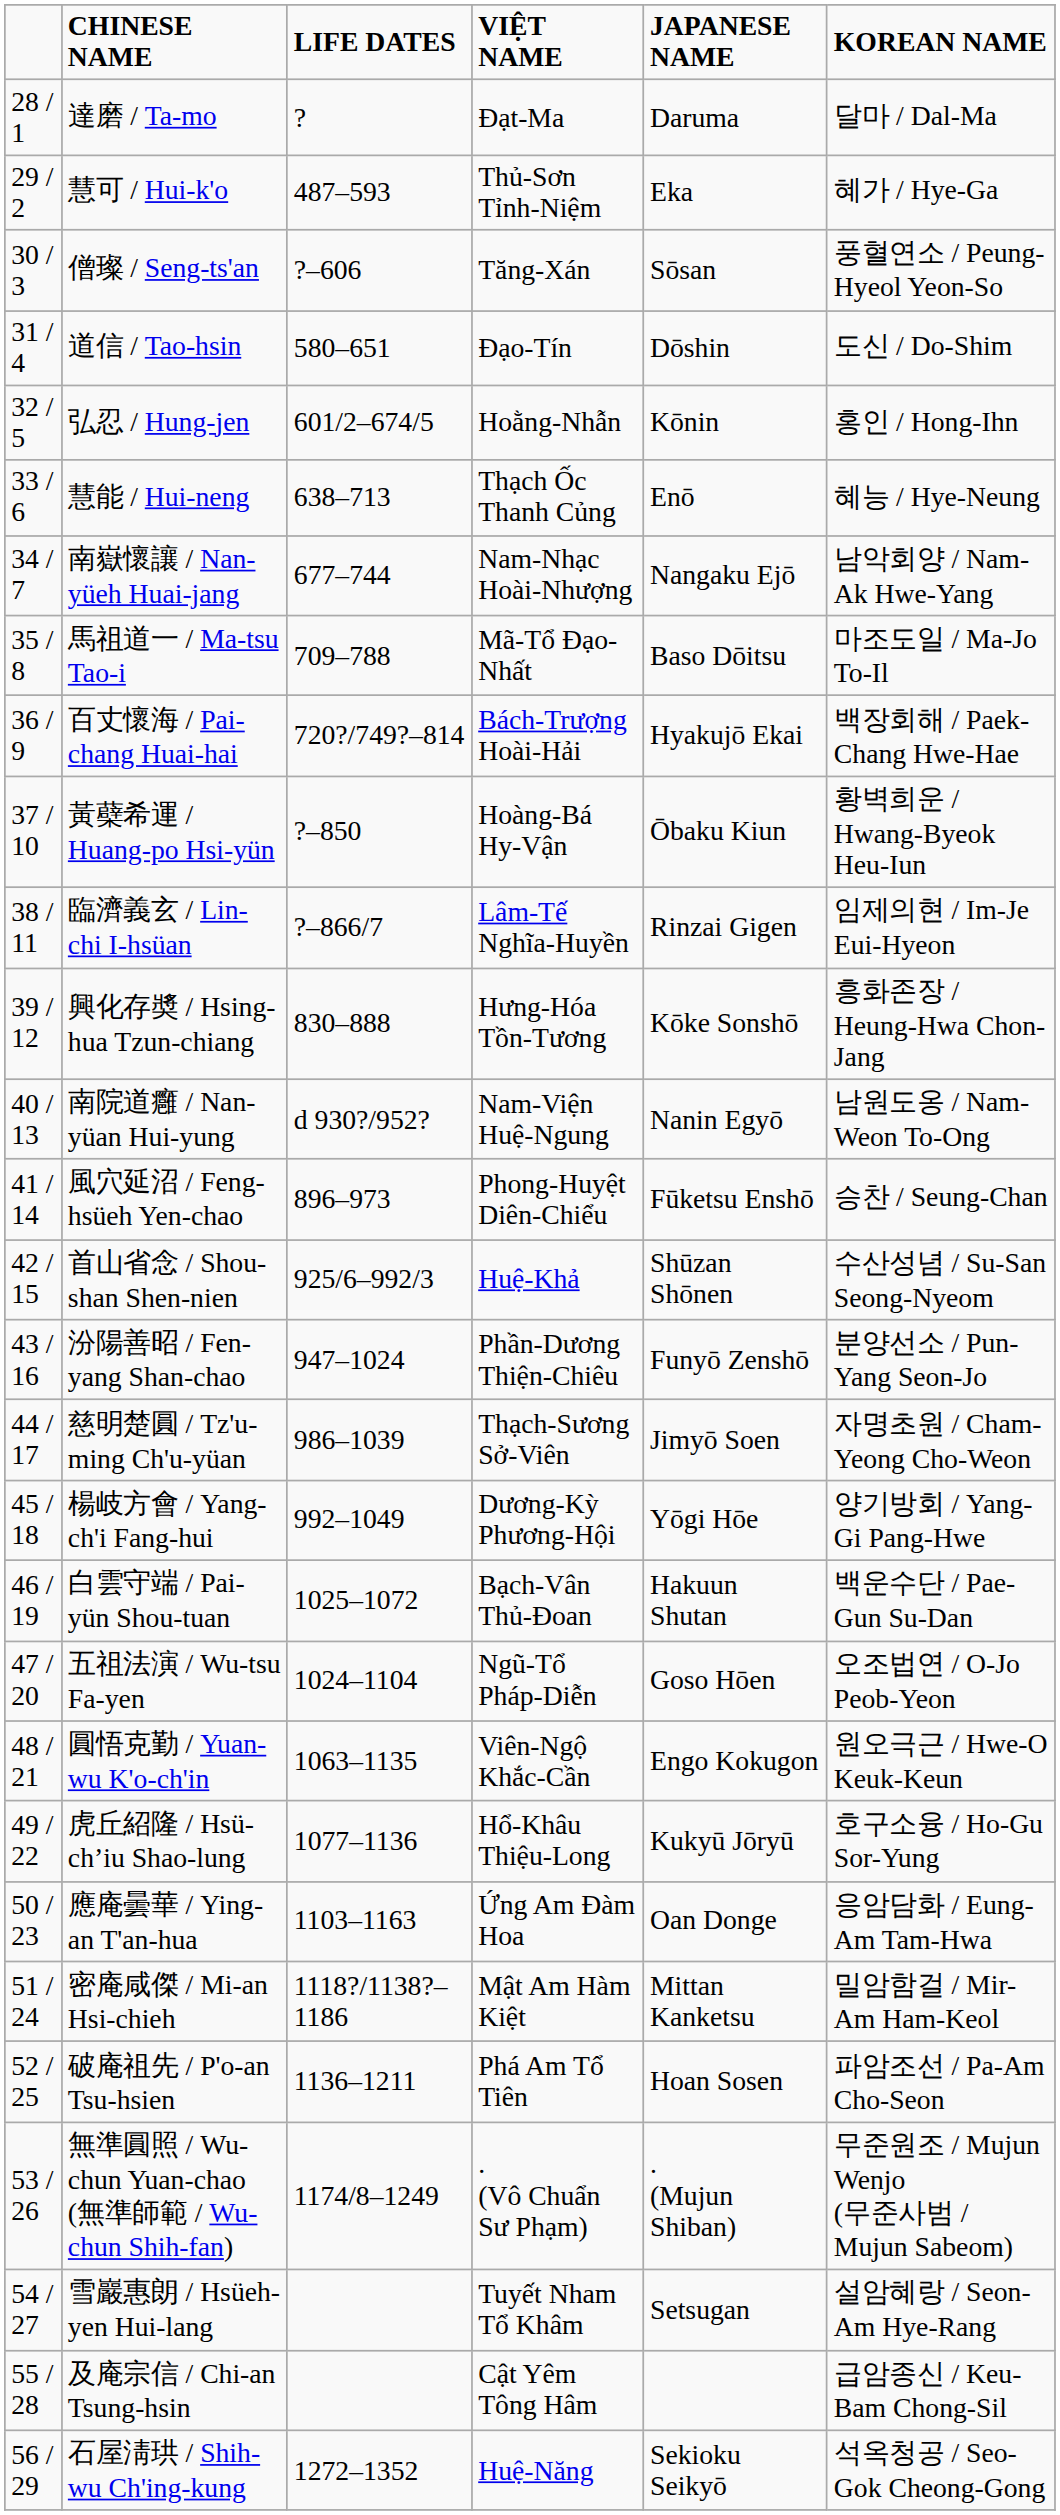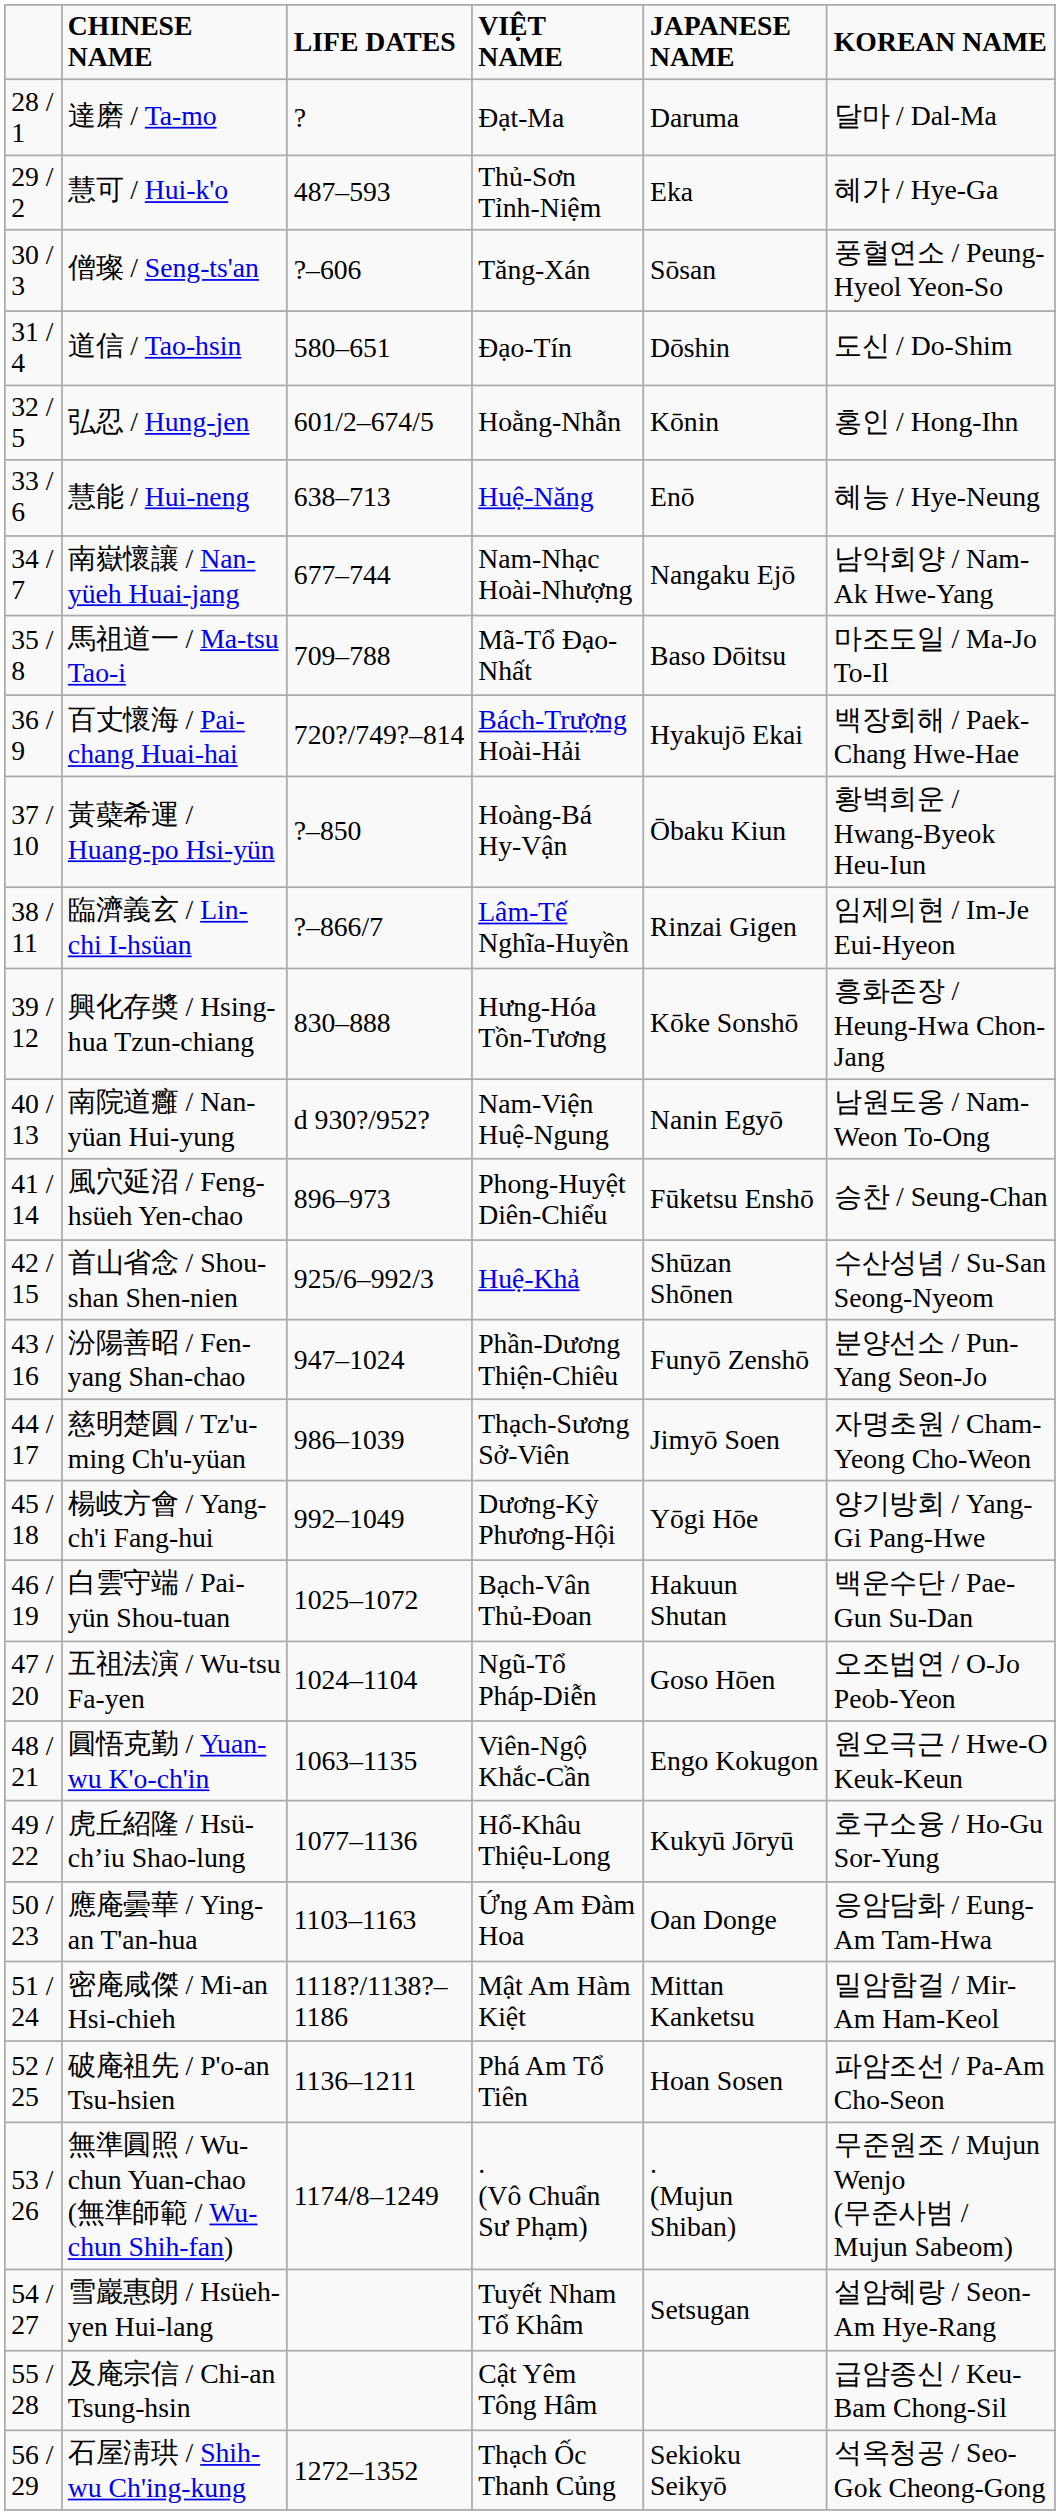慧能 / Hui-neng | column 4: Thạch Ốc Thanh Củng -> Huệ-Năng
石屋淸珙 / Shih-wu Ch'ing-kung | column 4: Huệ-Năng -> Thạch Ốc Thanh Củng
